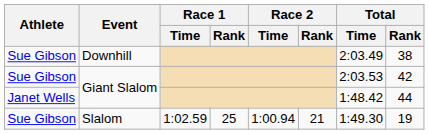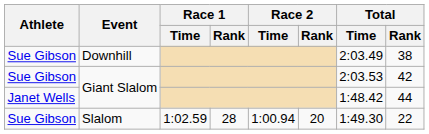Slalom | Race 1 / Rank: 25 -> 28
Slalom | Race 2 / Rank: 21 -> 20
Slalom | Total / Rank: 19 -> 22
